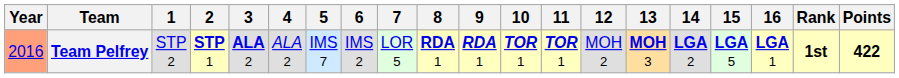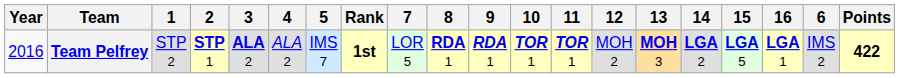columns swapped: 6 <-> Rank
Team Pelfrey | Year: lightsalmon background -> no background
